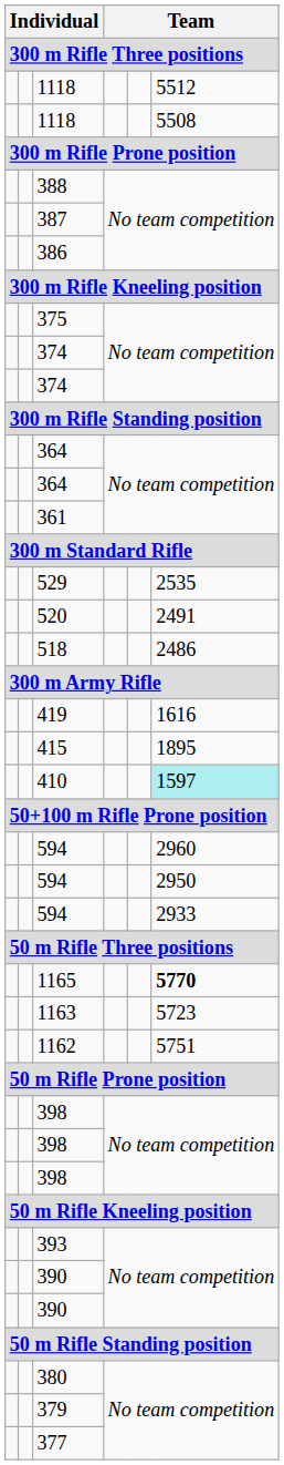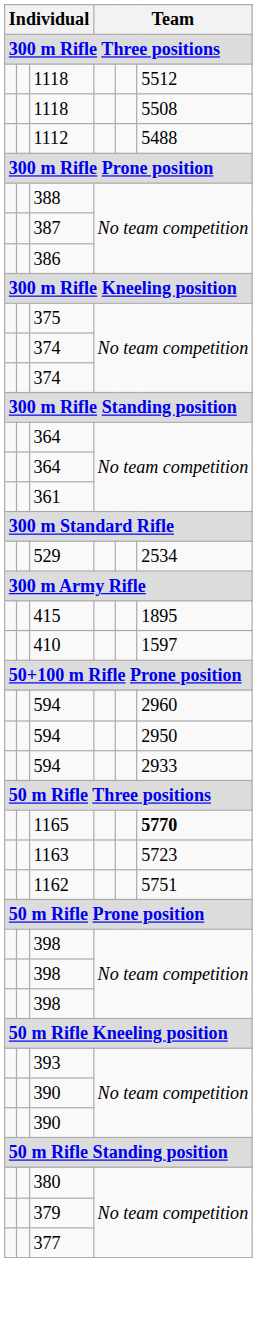+ row: 1112 | 5488
529 | column 6: 2535 -> 2534
- row: 520 | 2491
- row: 518 | 2486
- row: 419 | 1616
410 | column 6: paleturquoise background -> no background
